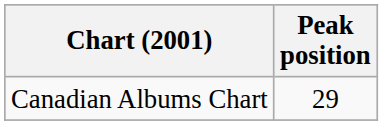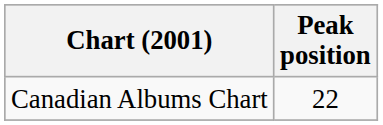Canadian Albums Chart | Peak position: 29 -> 22
